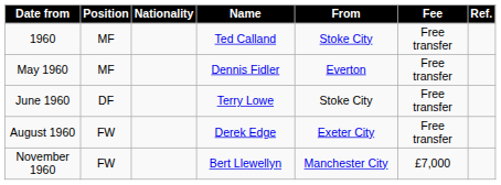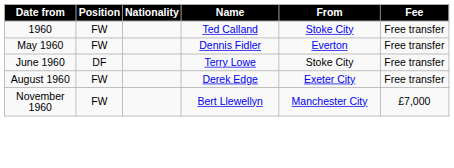- column: Ref.
1960 | Position: MF -> FW
May 1960 | Position: MF -> FW
